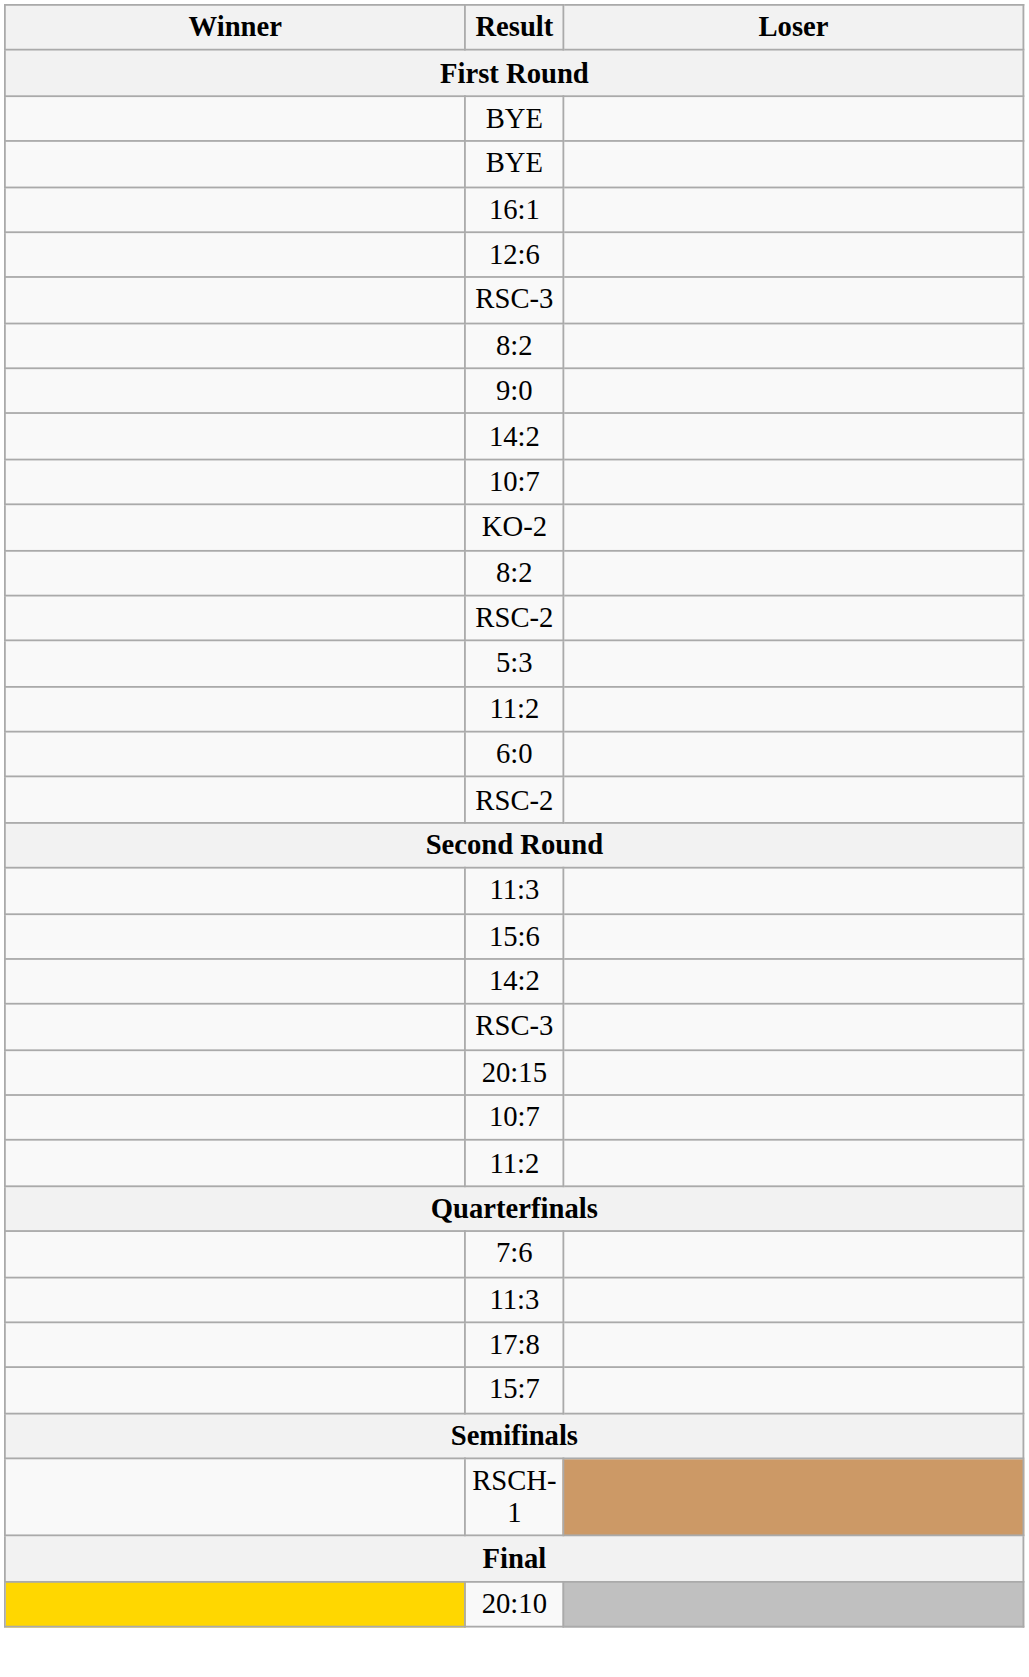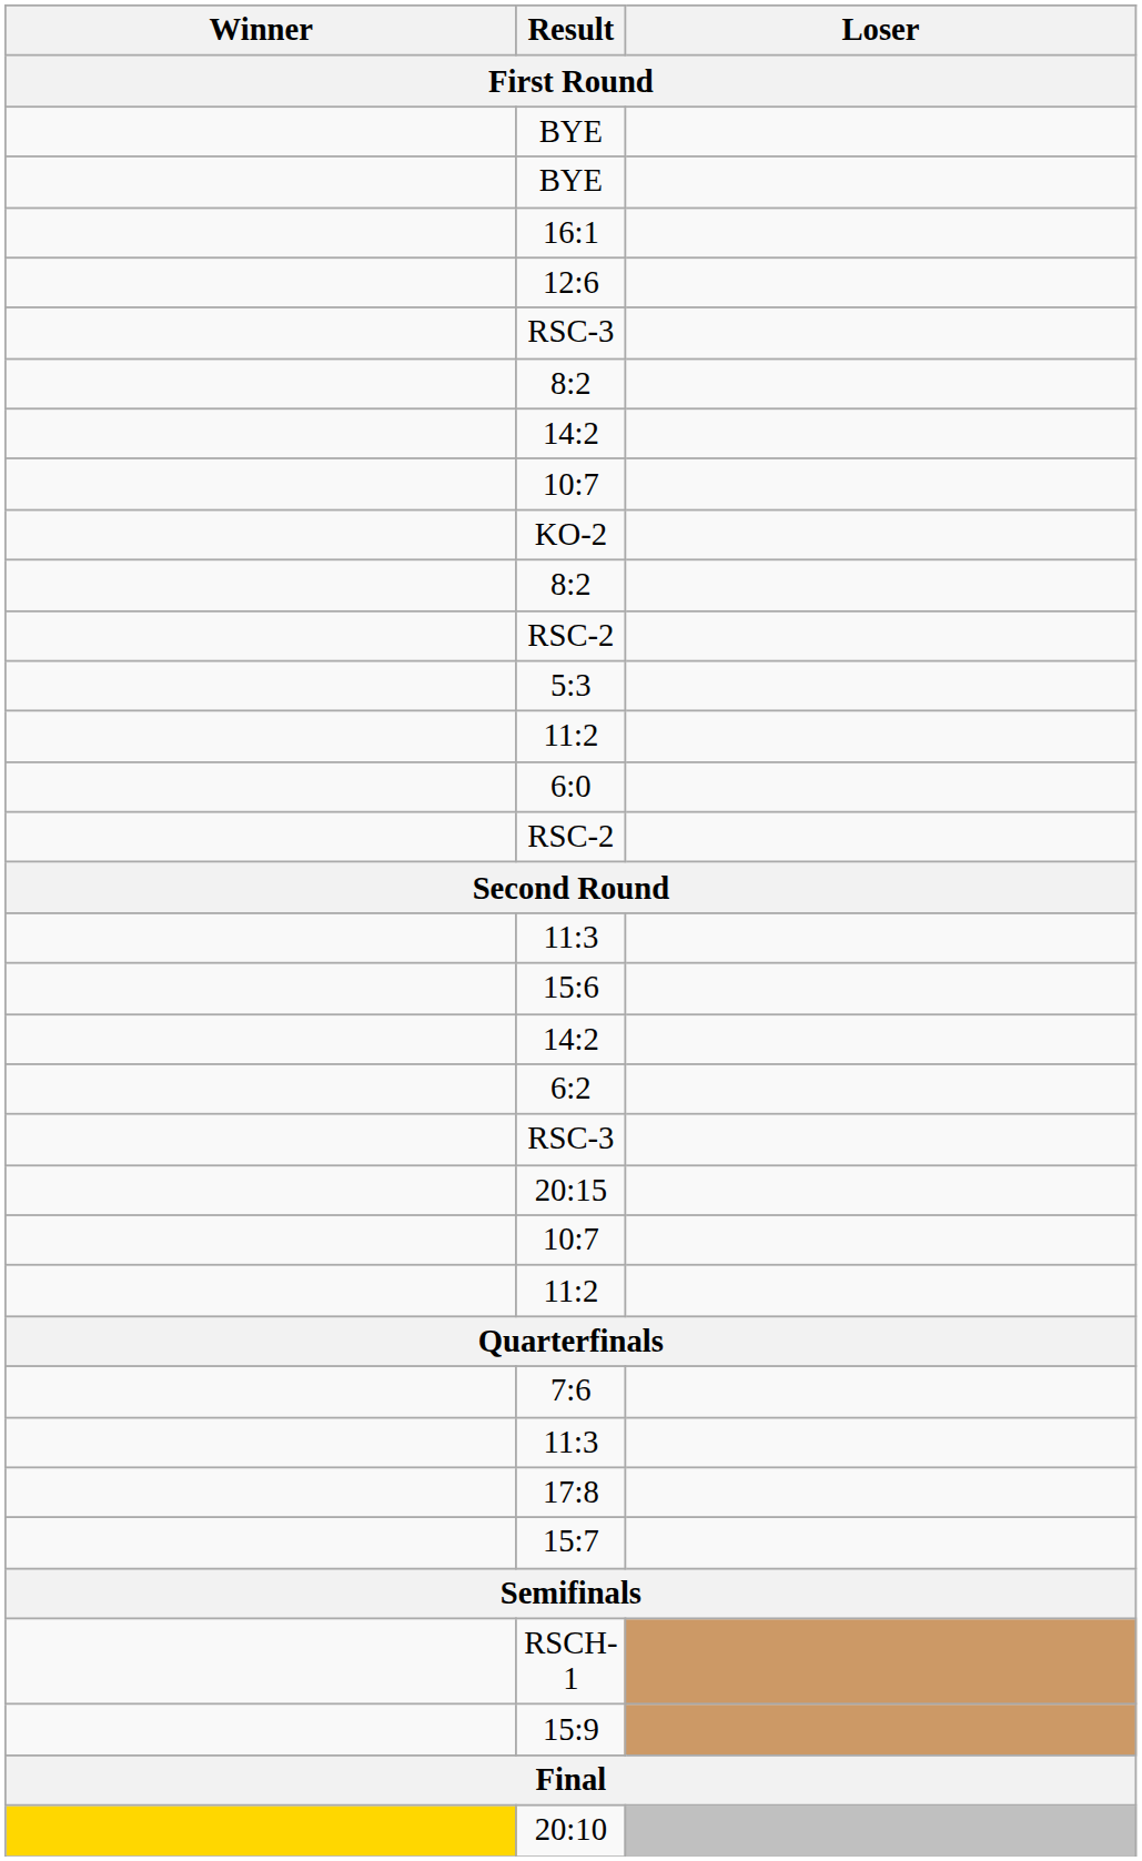- row: 9:0
+ row: 6:2
+ row: 15:9
